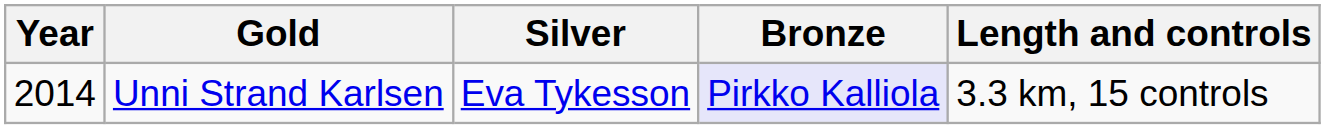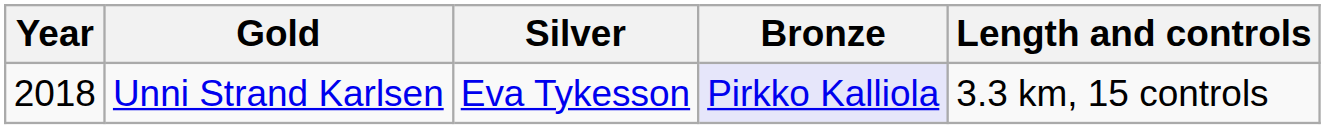Unni Strand Karlsen | Year: 2014 -> 2018
